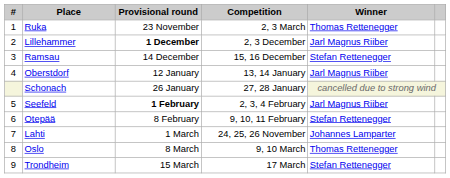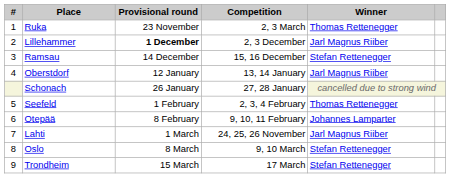Seefeld | Provisional round: bold -> normal
Seefeld | Winner: Jarl Magnus Riiber -> Thomas Rettenegger
Otepää | Winner: Stefan Rettenegger -> Johannes Lamparter
Lahti | Winner: Johannes Lamparter -> Jarl Magnus Riiber
Oslo | Winner: Thomas Rettenegger -> Stefan Rettenegger
